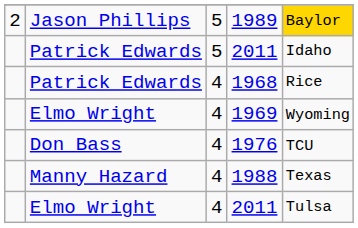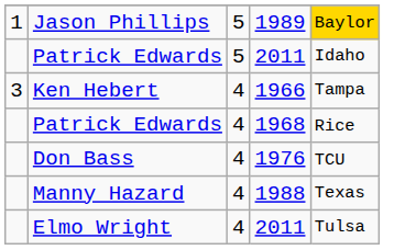1989 | column 1: 2 -> 1
+ row: 3 | Ken Hebert | 4 | 1966 | Tampa
- row: Elmo Wright | 4 | 1969 | Wyoming
